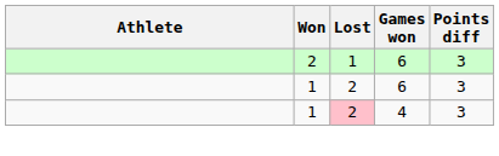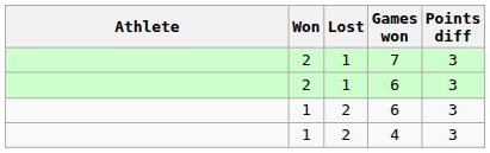+ row: 2 | 1 | 7 | 3
4 | Lost: pink background -> no background
